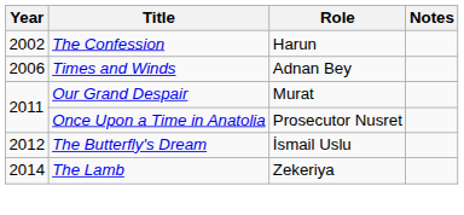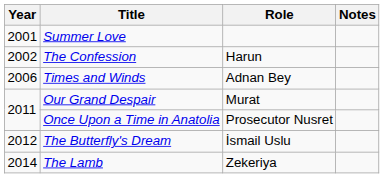+ row: 2001 | Summer Love
